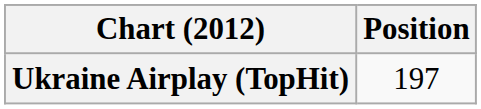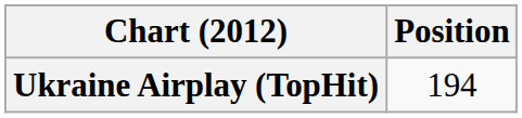Ukraine Airplay (TopHit) | Position: 197 -> 194
